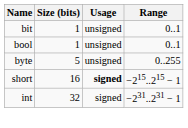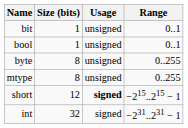byte | Size (bits): 5 -> 8
+ row: mtype | 8 | unsigned | 0..255
short | Size (bits): 16 -> 12
